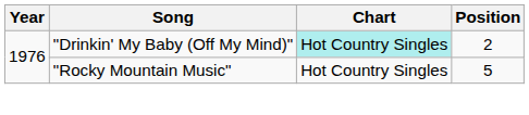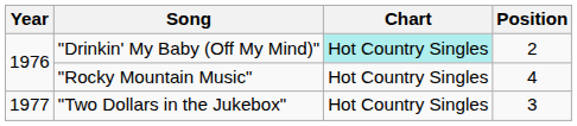"Rocky Mountain Music" | Position: 5 -> 4
+ row: 1977 | "Two Dollars in the Jukebox" | Hot Country Singles | 3
